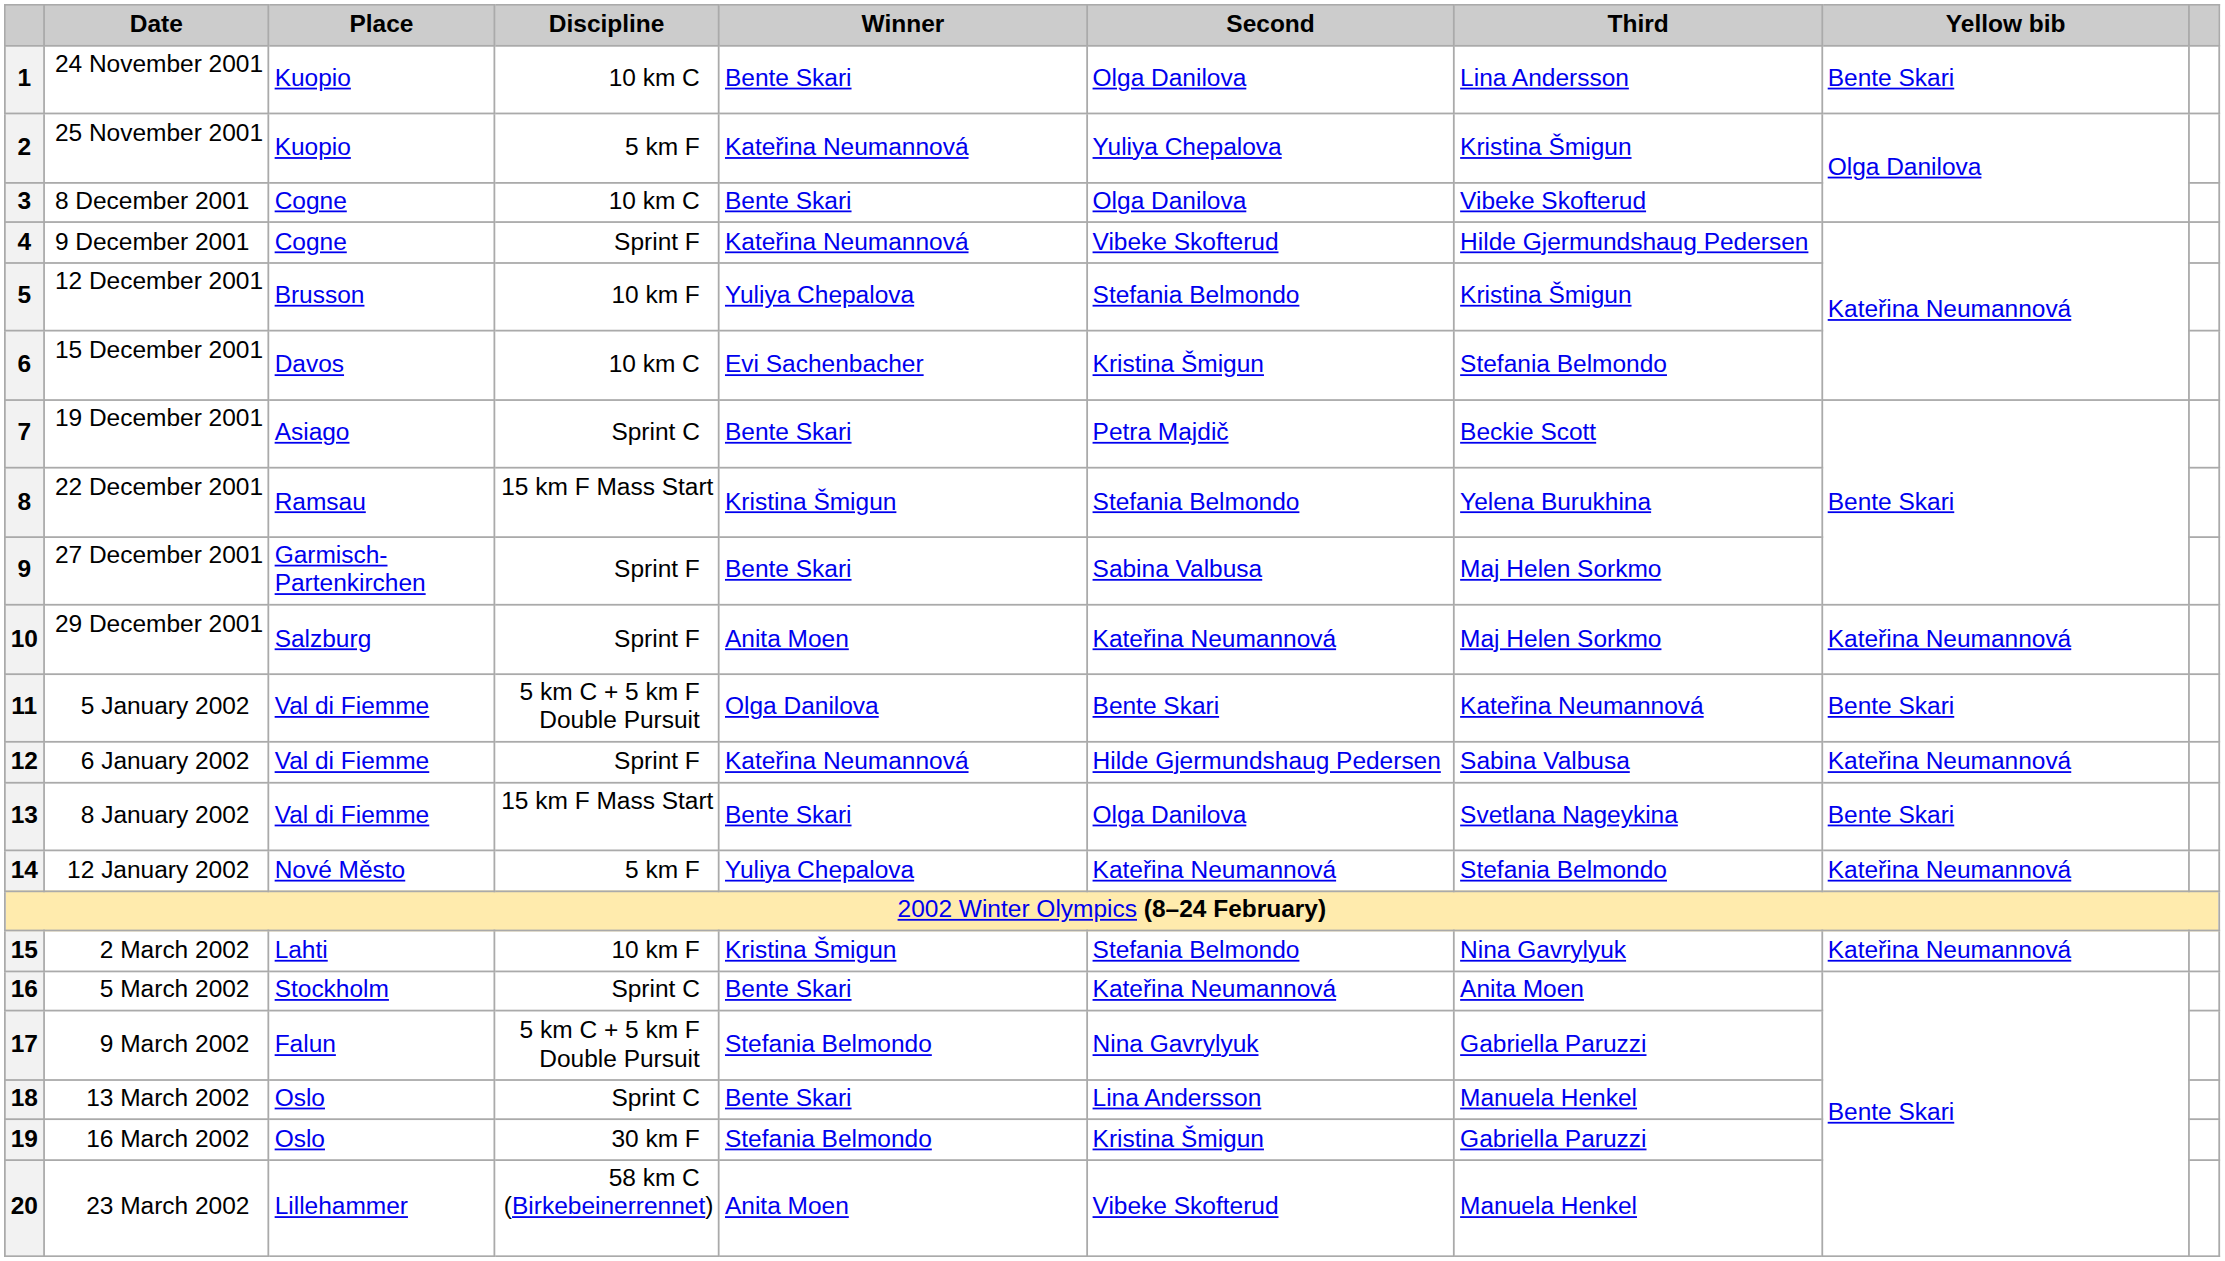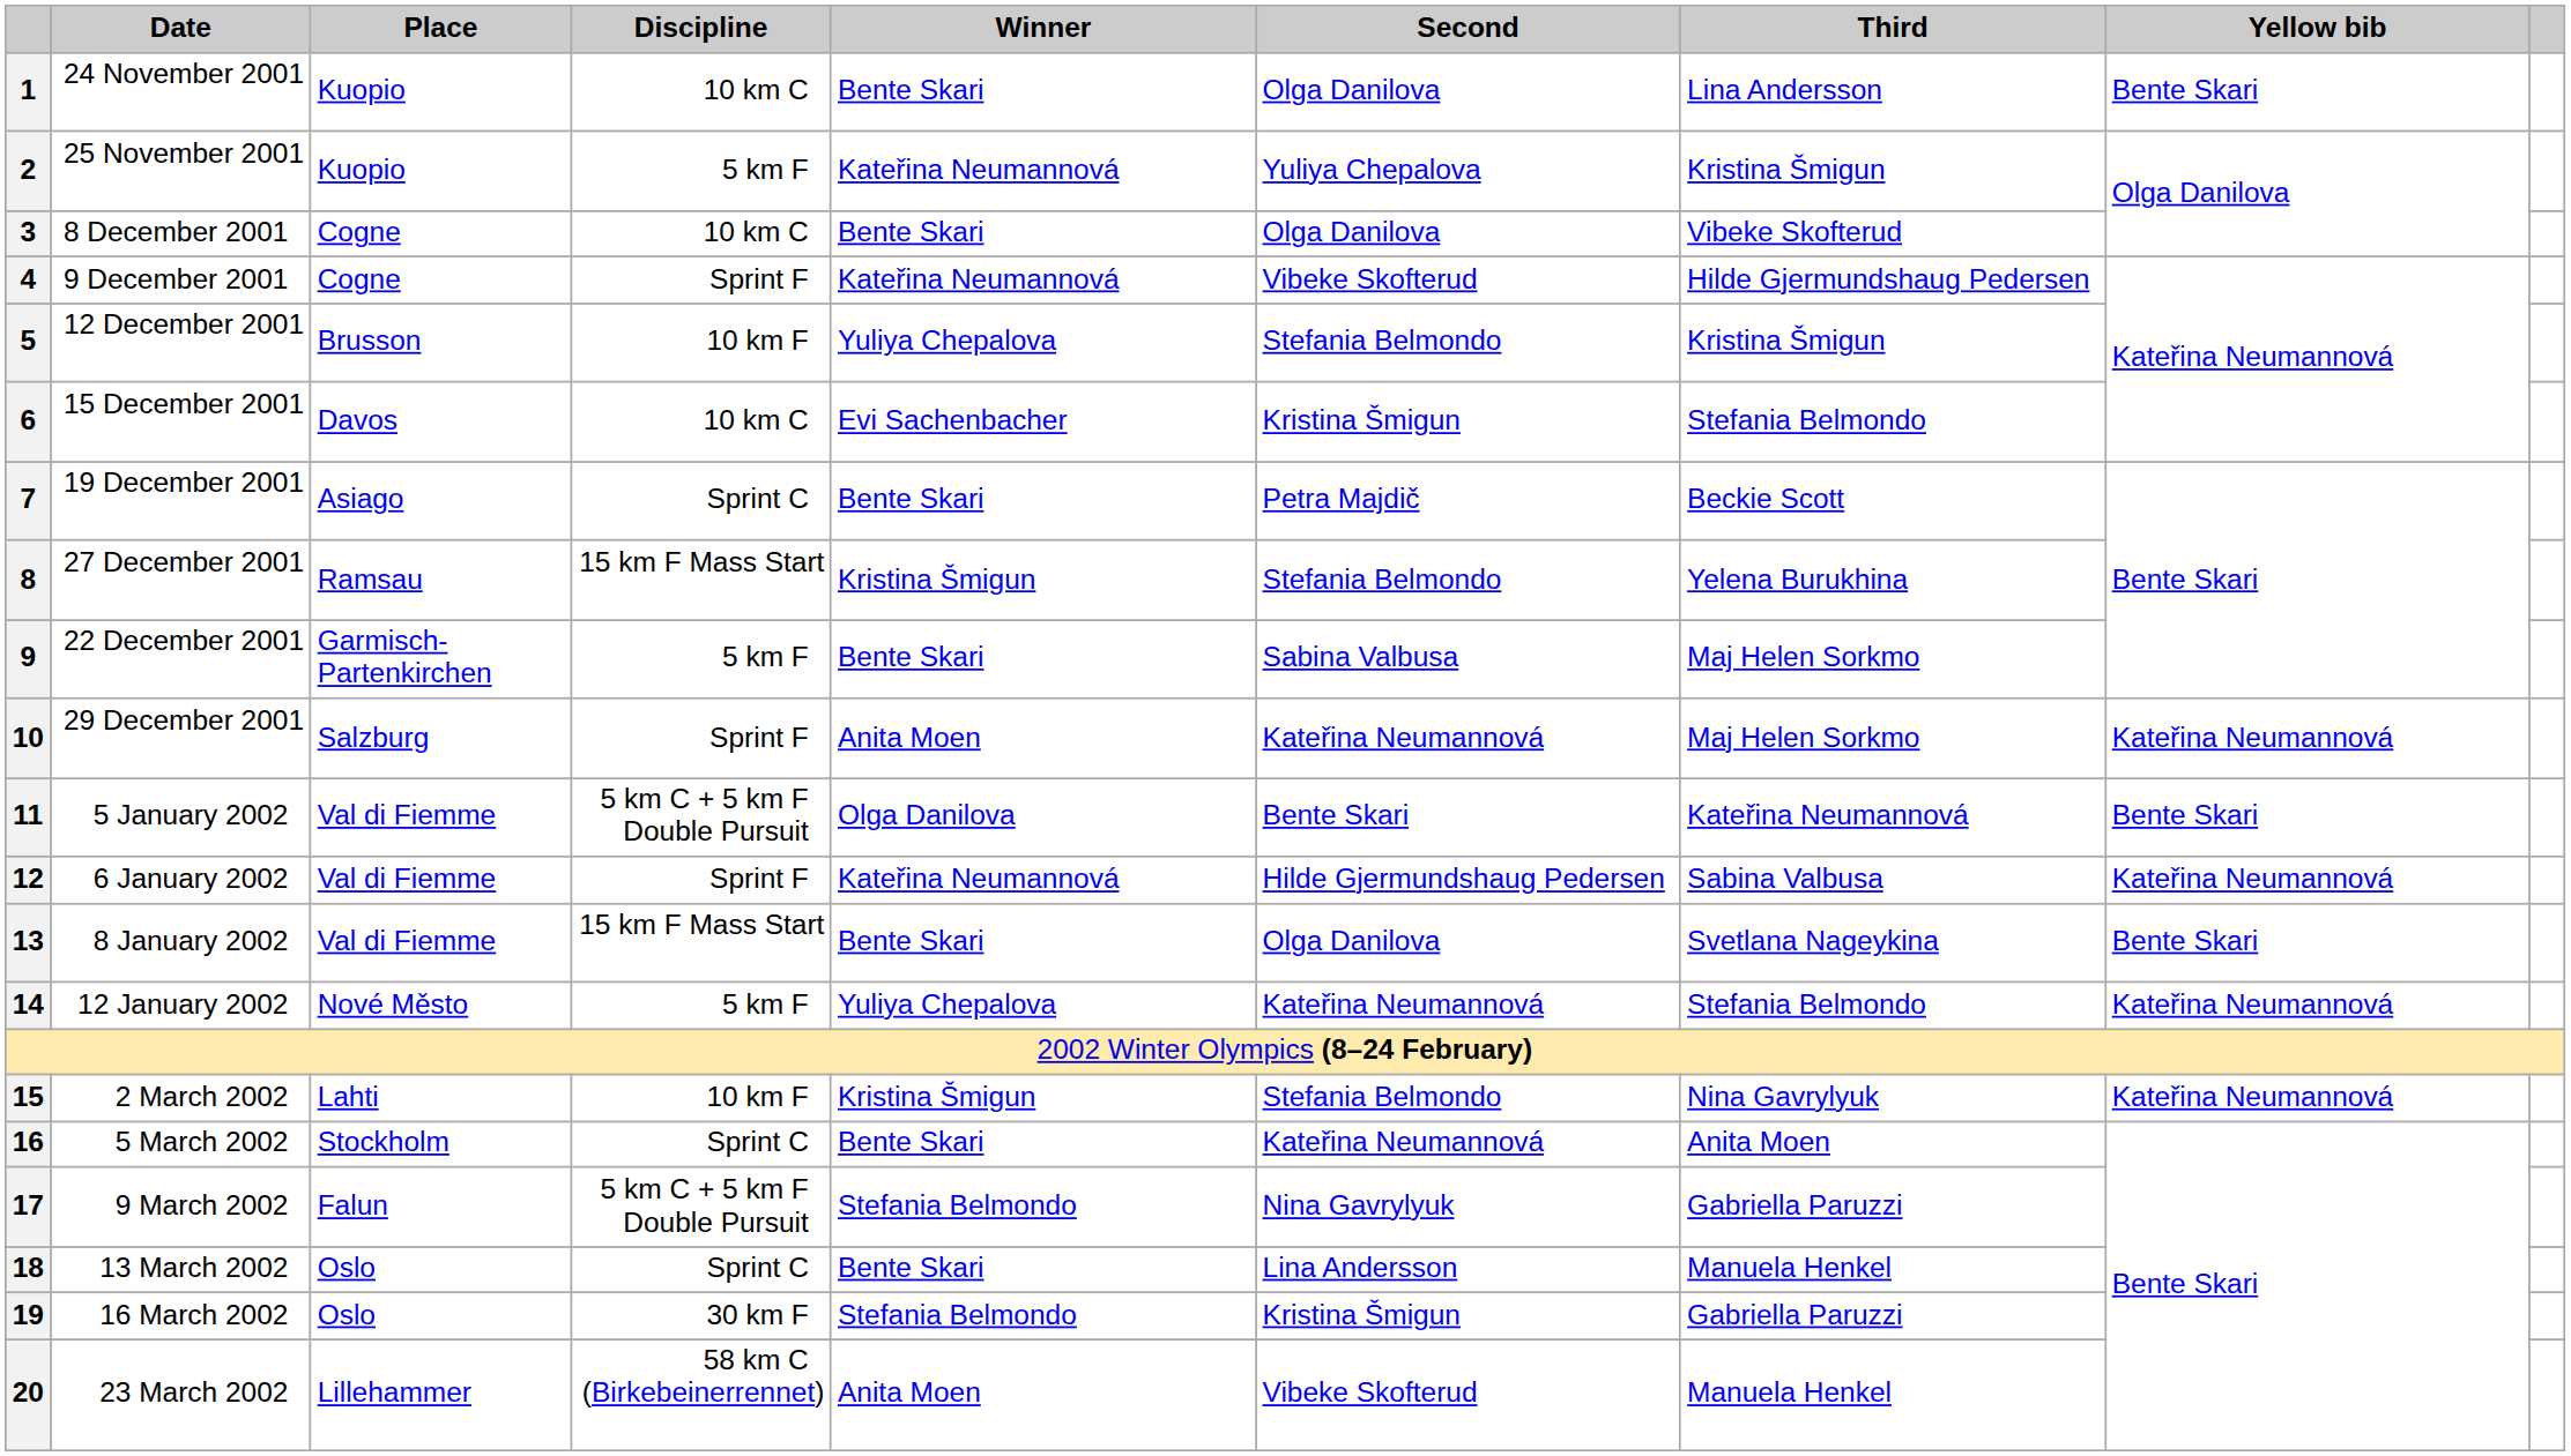8 | Date: 22 December 2001 -> 27 December 2001
9 | Date: 27 December 2001 -> 22 December 2001
9 | Discipline: Sprint F -> 5 km F
